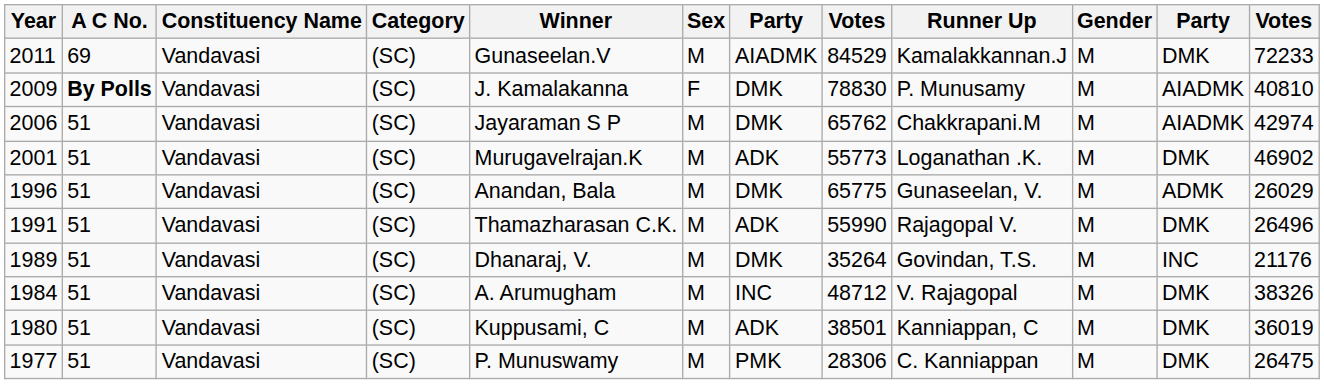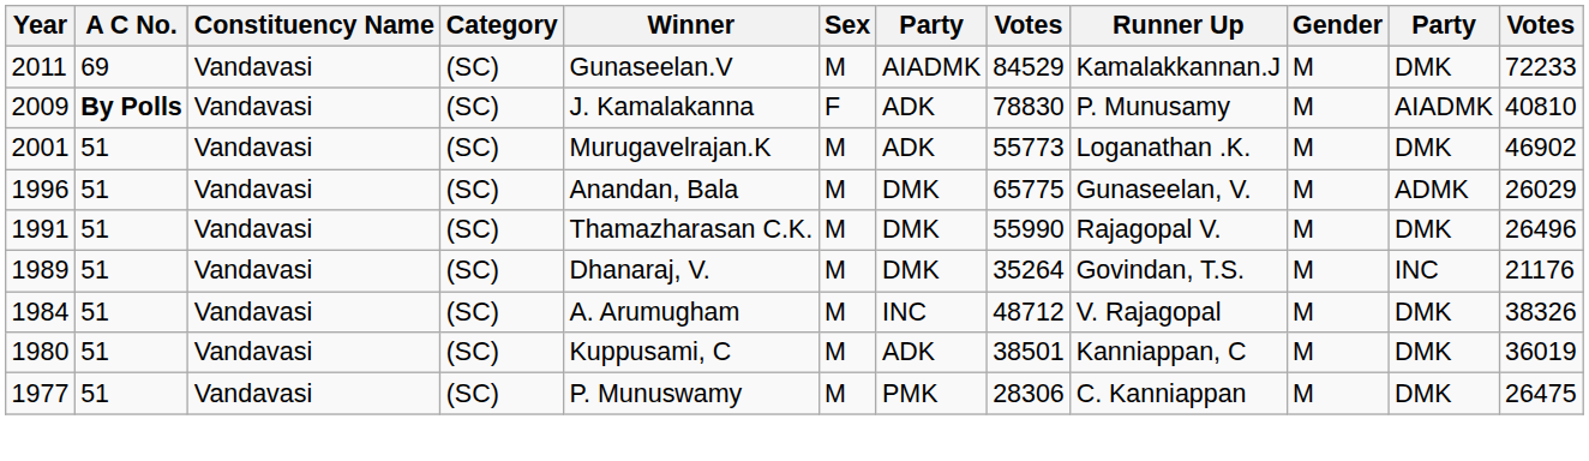2009 | column 7: DMK -> ADK
- row: 2006 | 51 | Vandavasi | (SC) | Jayaraman S P | M | DMK | 65762 | Chakkrapani.M | M | AIADMK | 42974
1991 | column 7: ADK -> DMK
